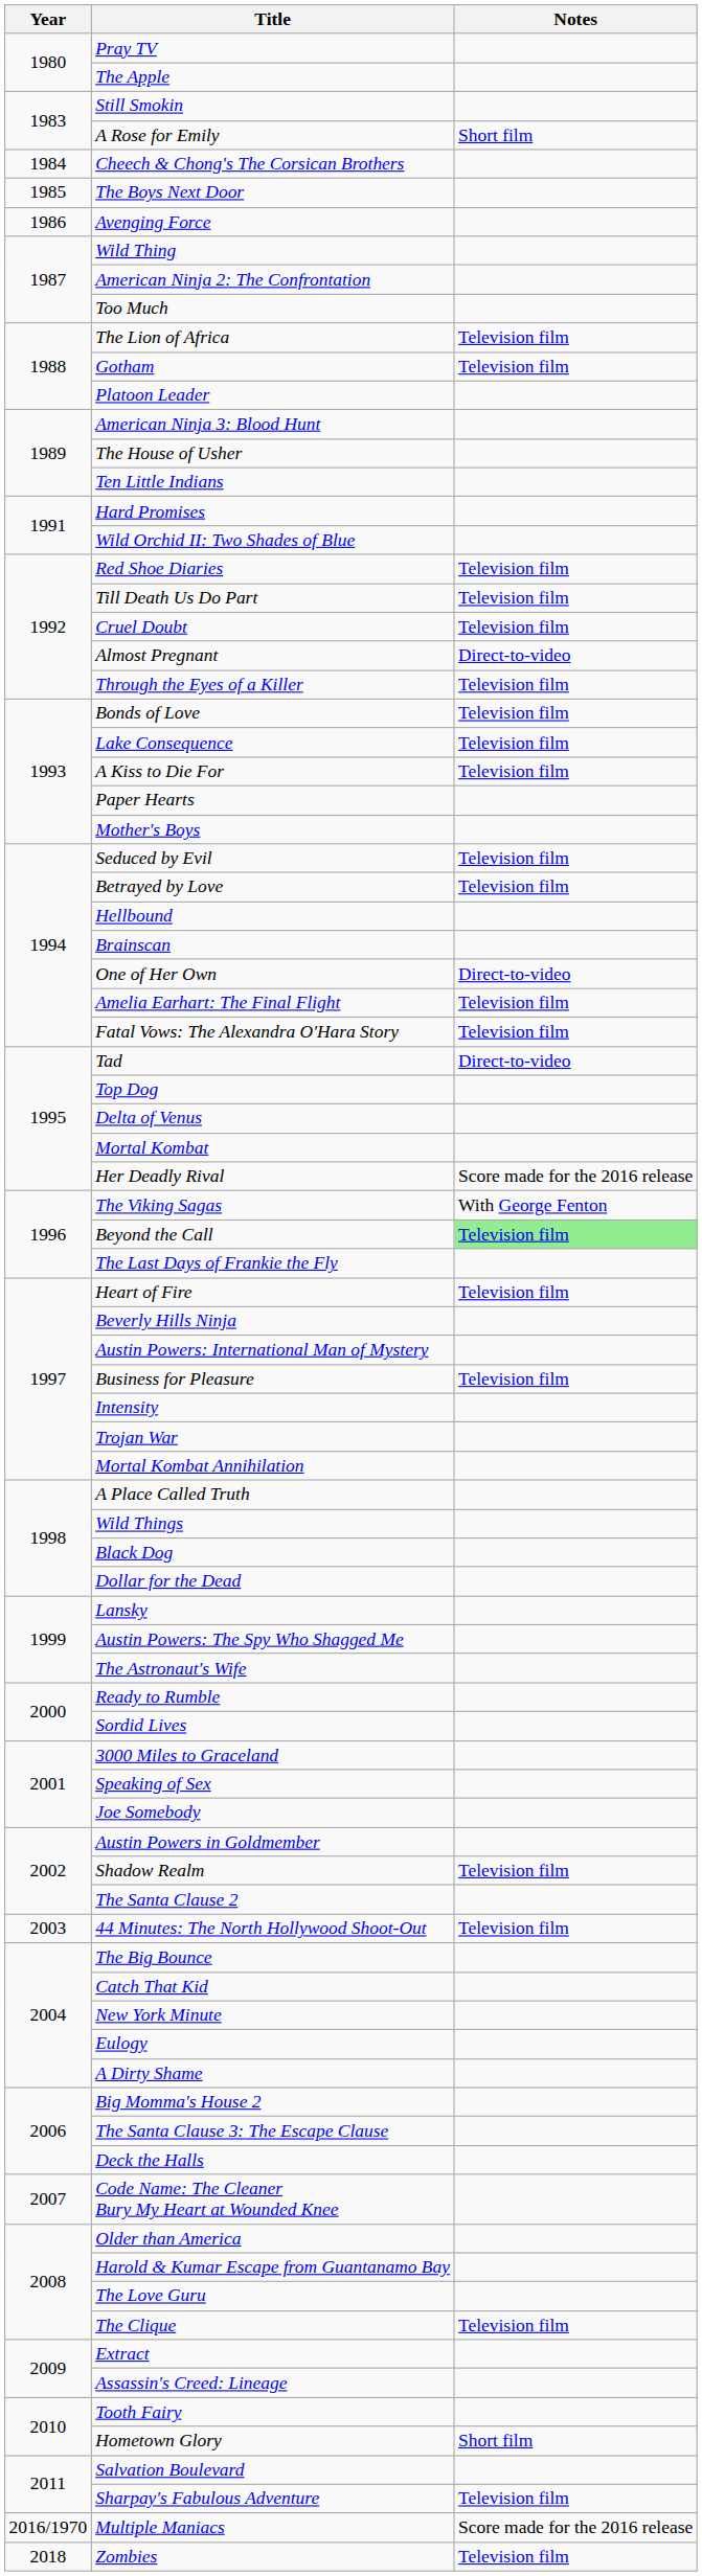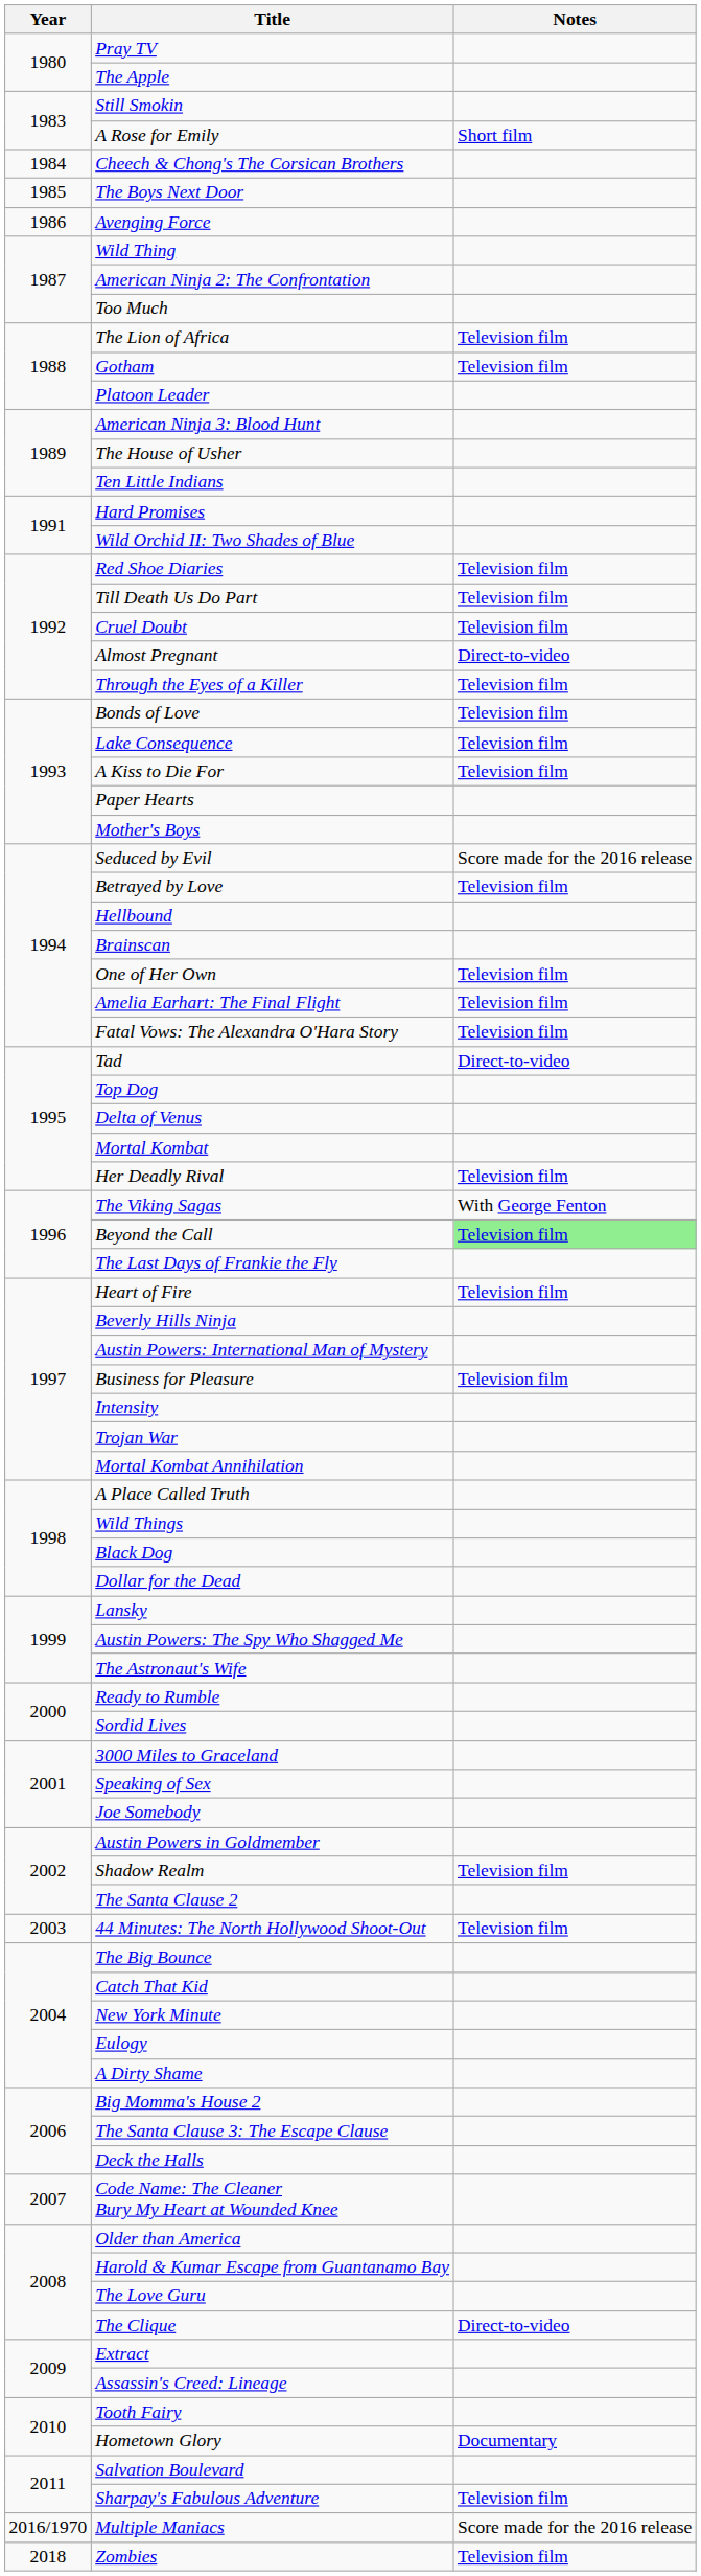Seduced by Evil | Notes: Television film -> Score made for the 2016 release
One of Her Own | Notes: Direct-to-video -> Television film
Her Deadly Rival | Notes: Score made for the 2016 release -> Television film
The Clique | Notes: Television film -> Direct-to-video
Hometown Glory | Notes: Short film -> Documentary
